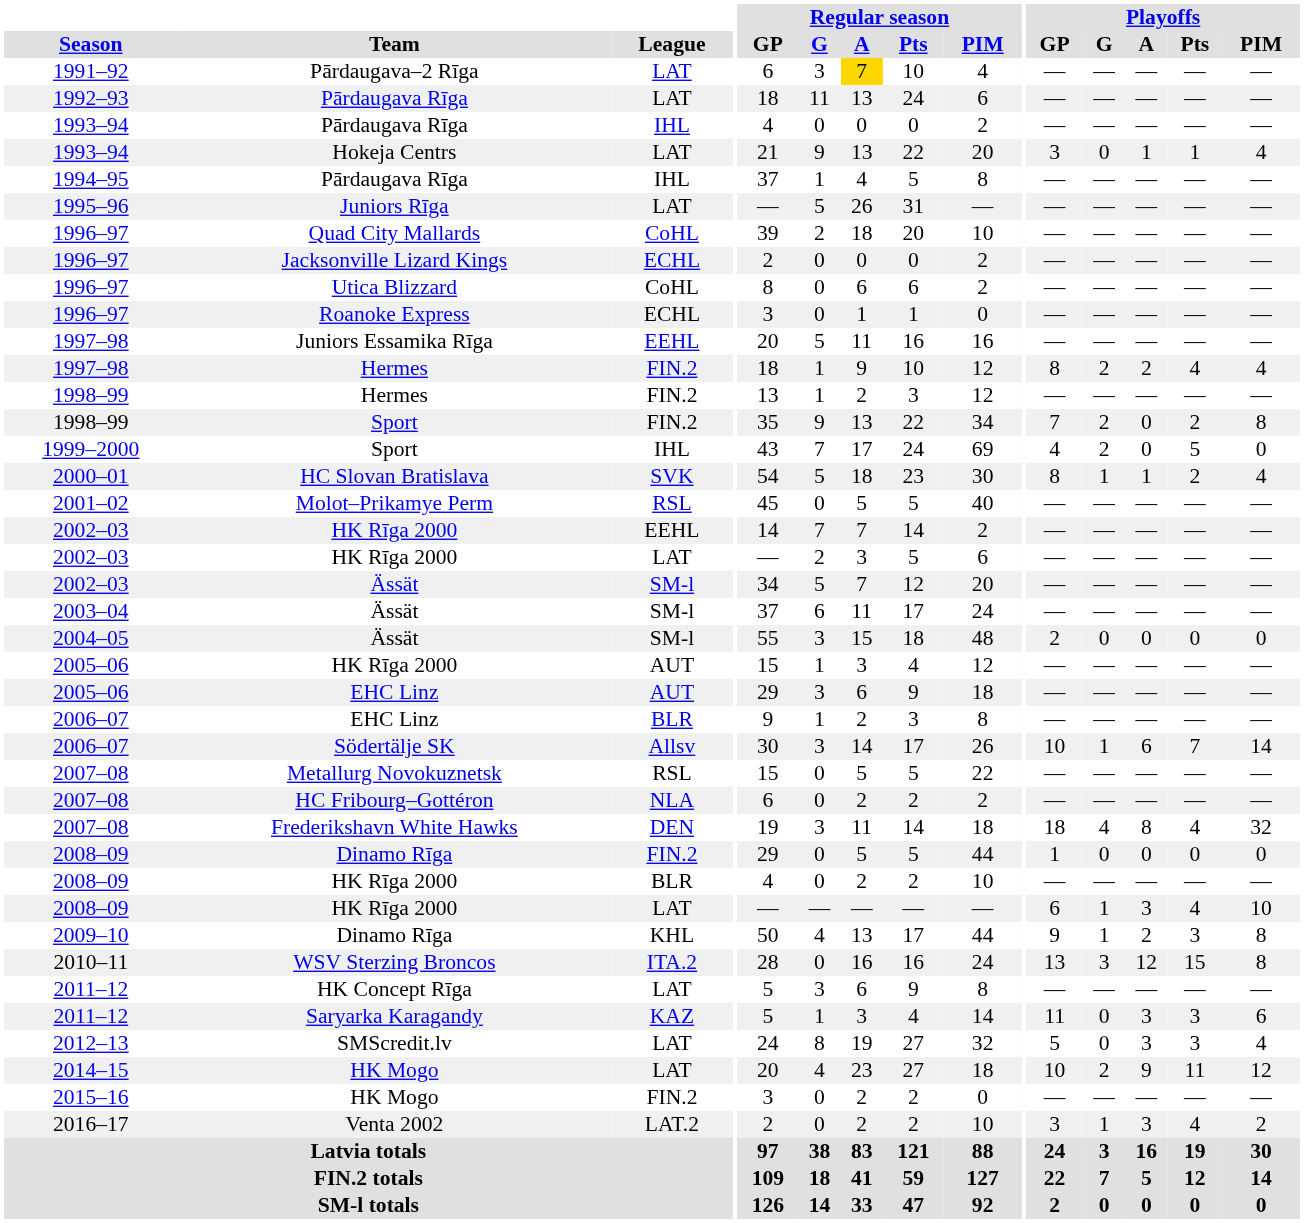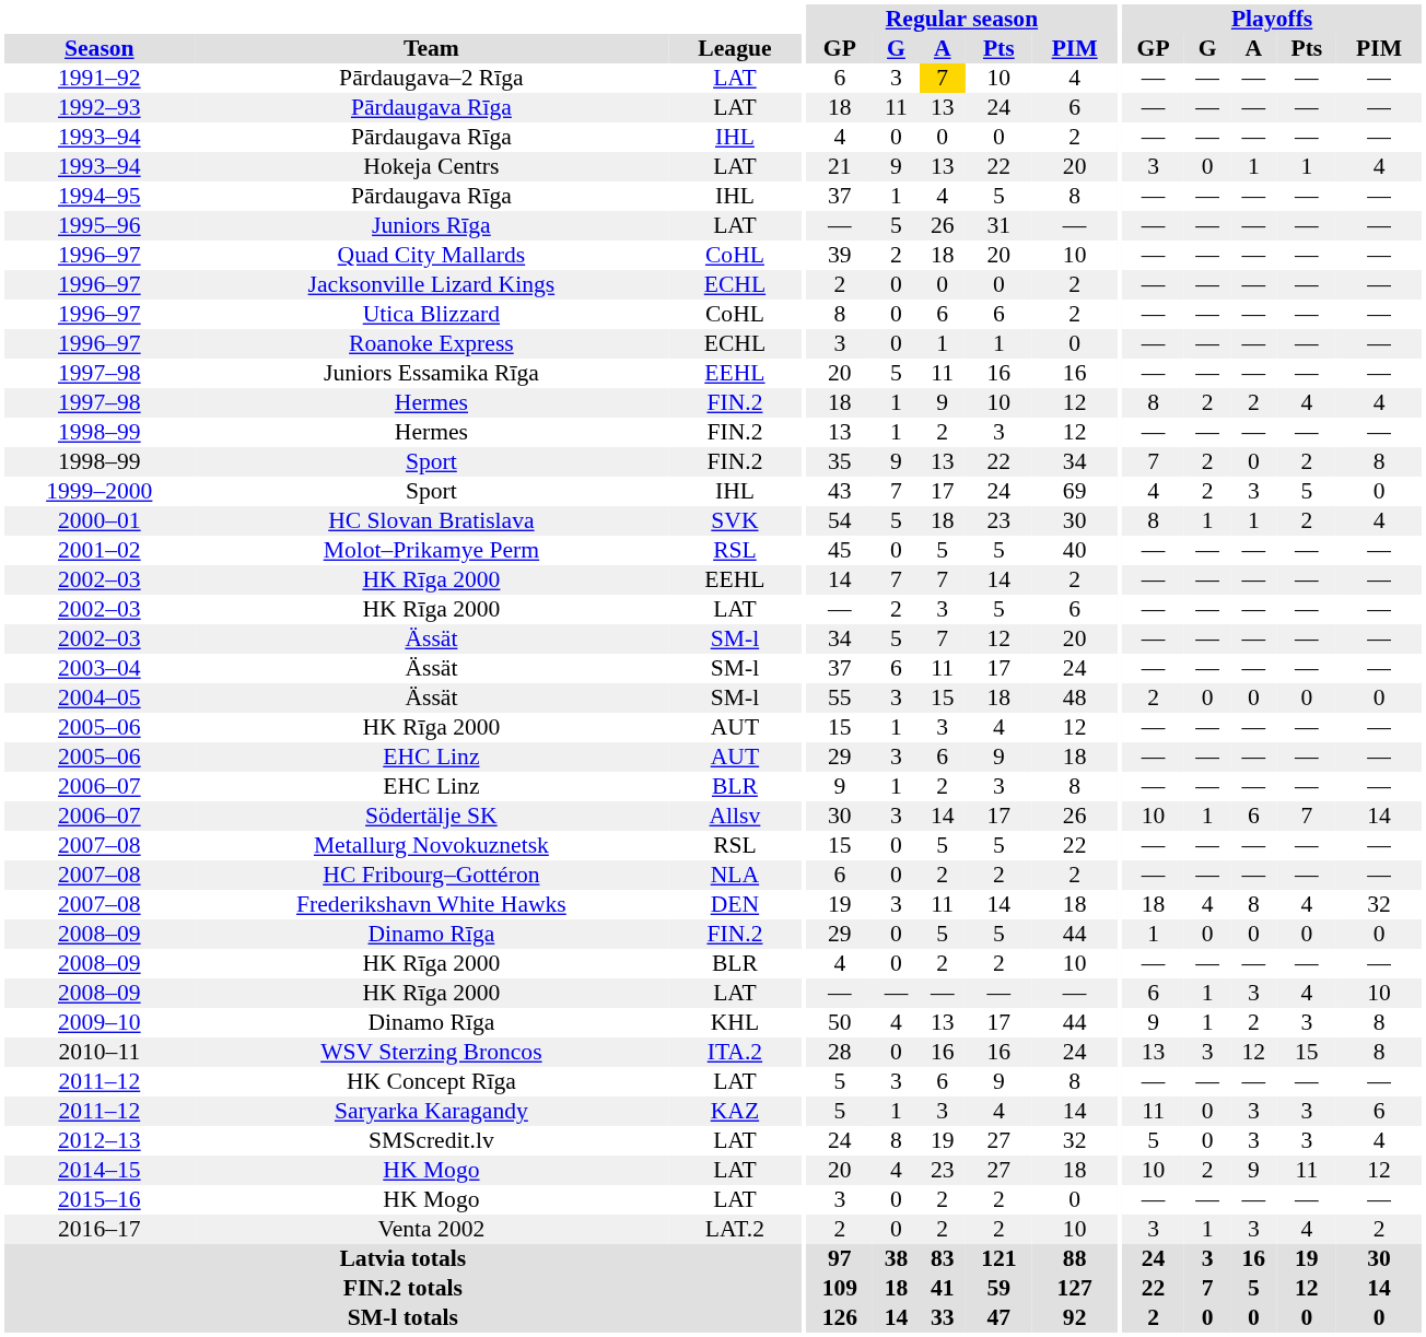1999–2000 / Sport | Playoffs / A: 0 -> 3
2015–16 / HK Mogo | League: FIN.2 -> LAT
